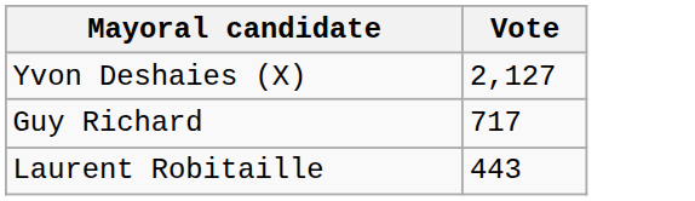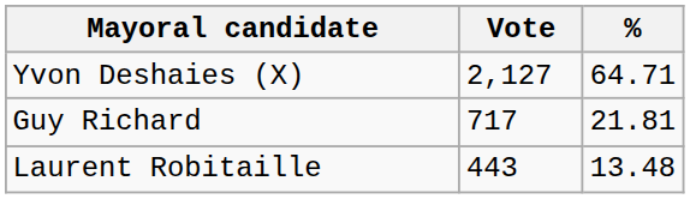+ column: % | 64.71 | 21.81 | 13.48
